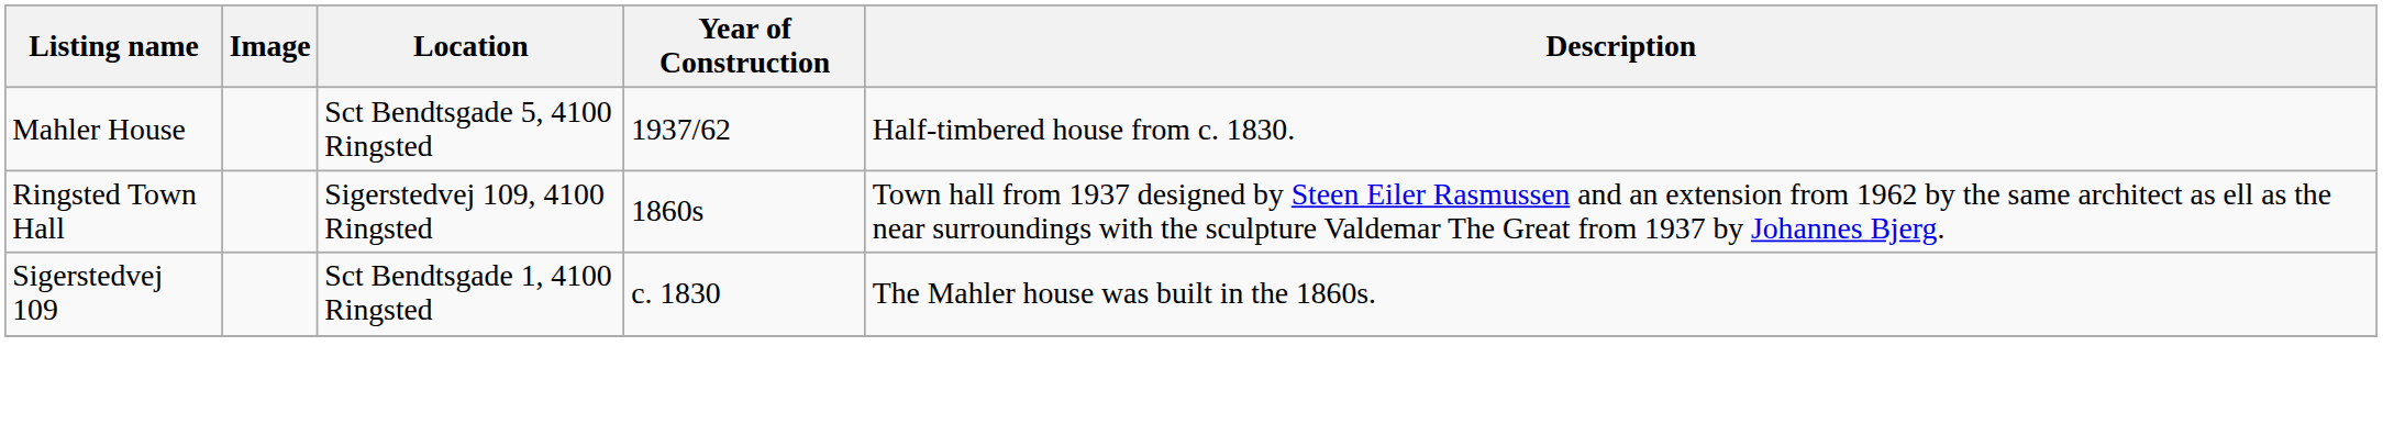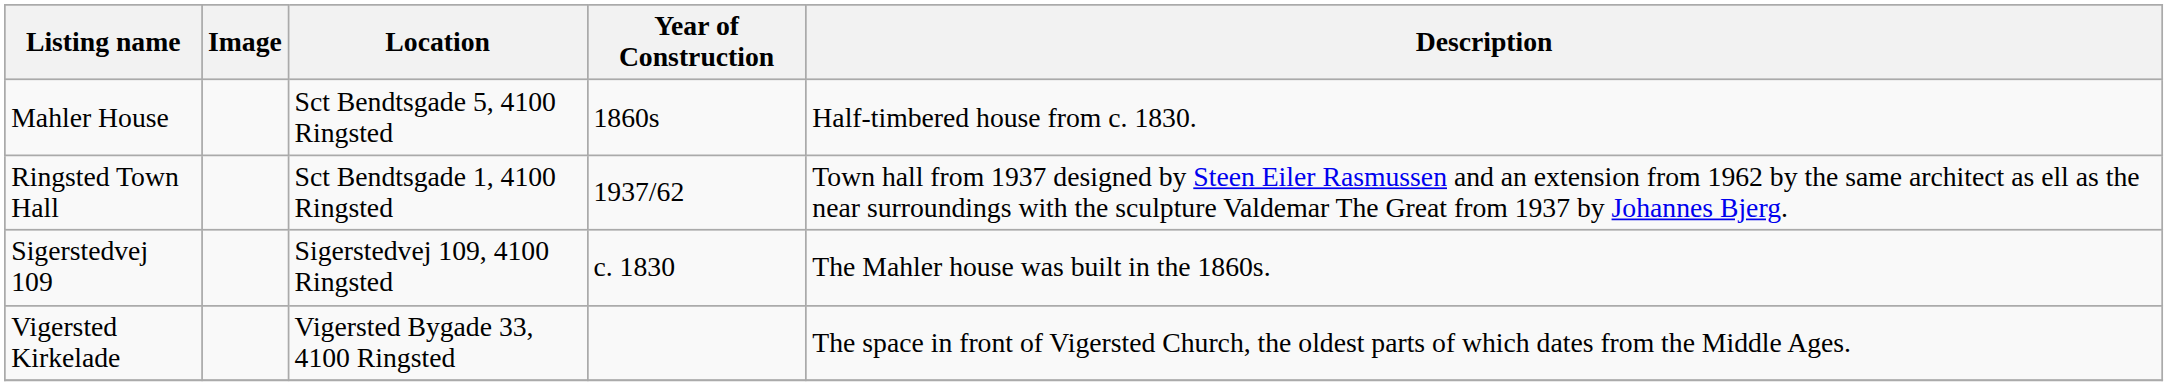Mahler House | Year of Construction: 1937/62 -> 1860s
Ringsted Town Hall | Location: Sigerstedvej 109, 4100 Ringsted -> Sct Bendtsgade 1, 4100 Ringsted
Ringsted Town Hall | Year of Construction: 1860s -> 1937/62
Sigerstedvej 109 | Location: Sct Bendtsgade 1, 4100 Ringsted -> Sigerstedvej 109, 4100 Ringsted
+ row: Vigersted Kirkelade | Vigersted Bygade 33, 4100 Ringsted | The space in front of Vigersted Church, the oldest parts of which dates from the Middle Ages.
